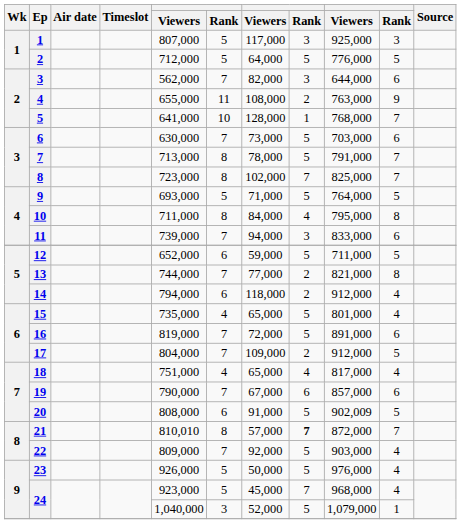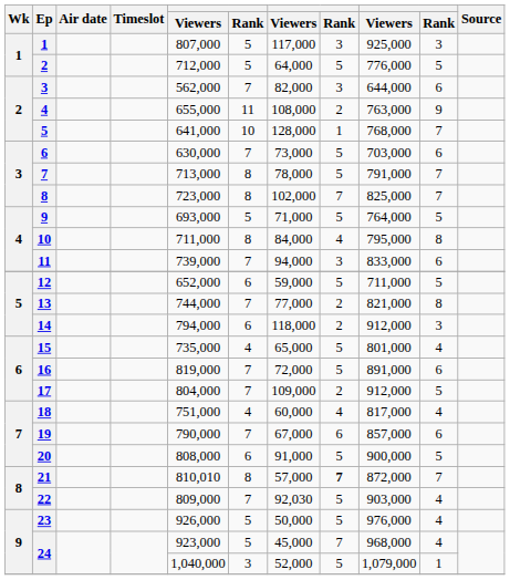14 | column 10: 4 -> 3
18 | column 7: 65,000 -> 60,000
20 | column 9: 902,009 -> 900,000
22 | column 7: 92,000 -> 92,030
